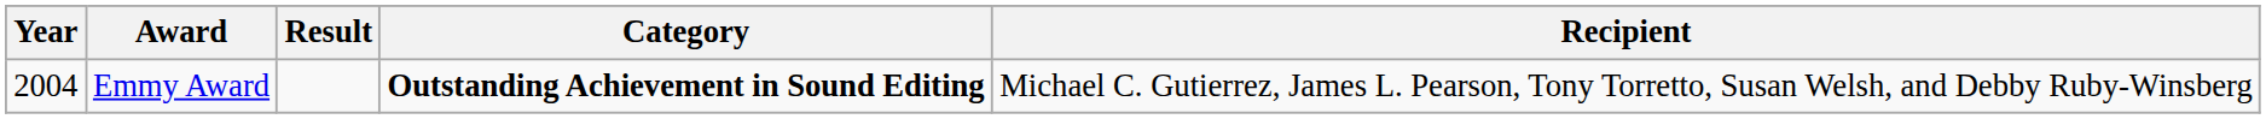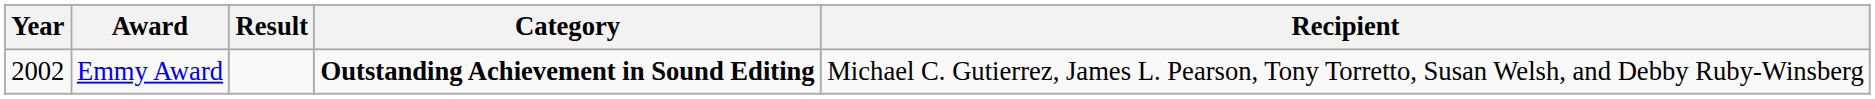Emmy Award | Year: 2004 -> 2002
